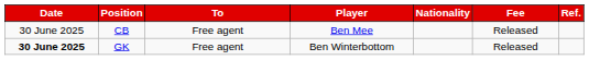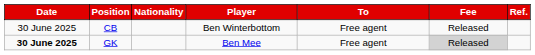columns swapped: Nationality <-> To
CB | Player: Ben Mee -> Ben Winterbottom
GK | Player: Ben Winterbottom -> Ben Mee
GK | Fee: no background -> lightgrey background
